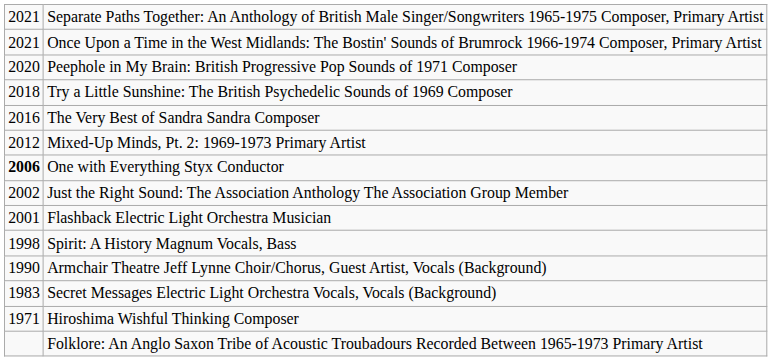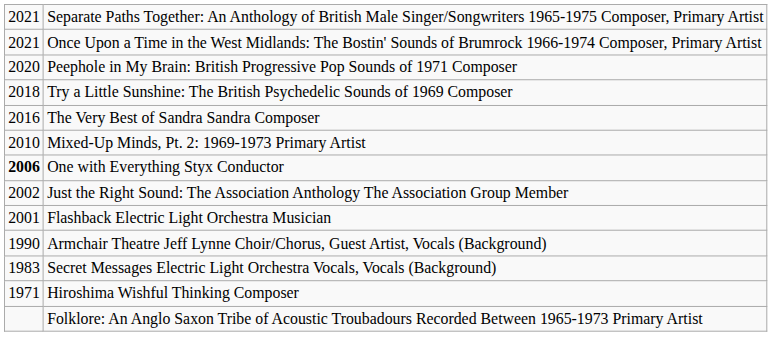Mixed-Up Minds, Pt. 2: 1969-1973 Primary Artist | column 1: 2012 -> 2010
- row: 1998 | Spirit: A History Magnum Vocals, Bass
